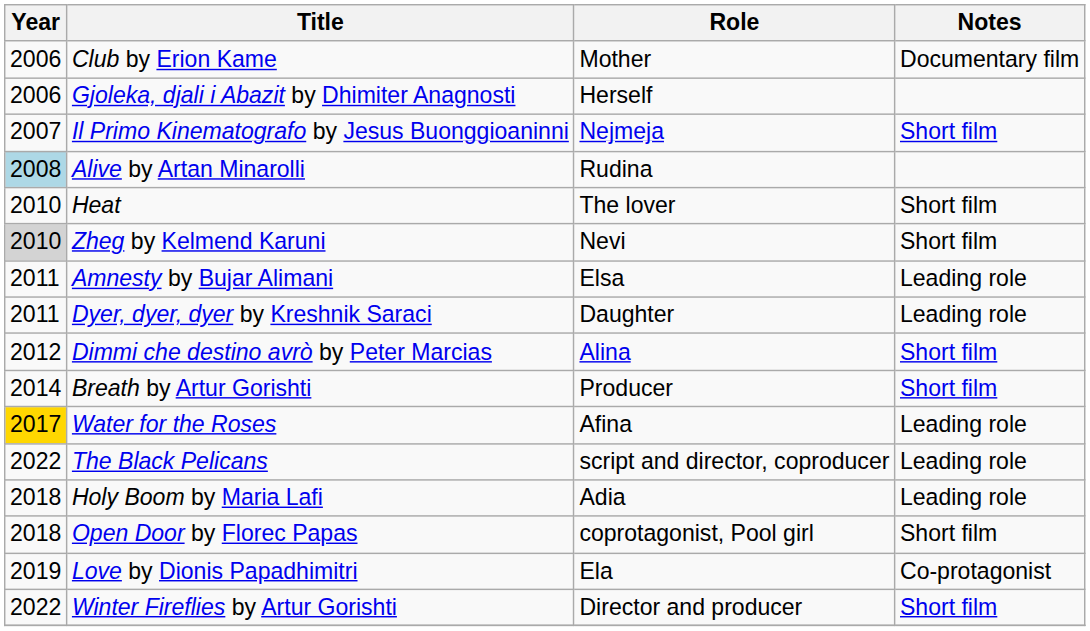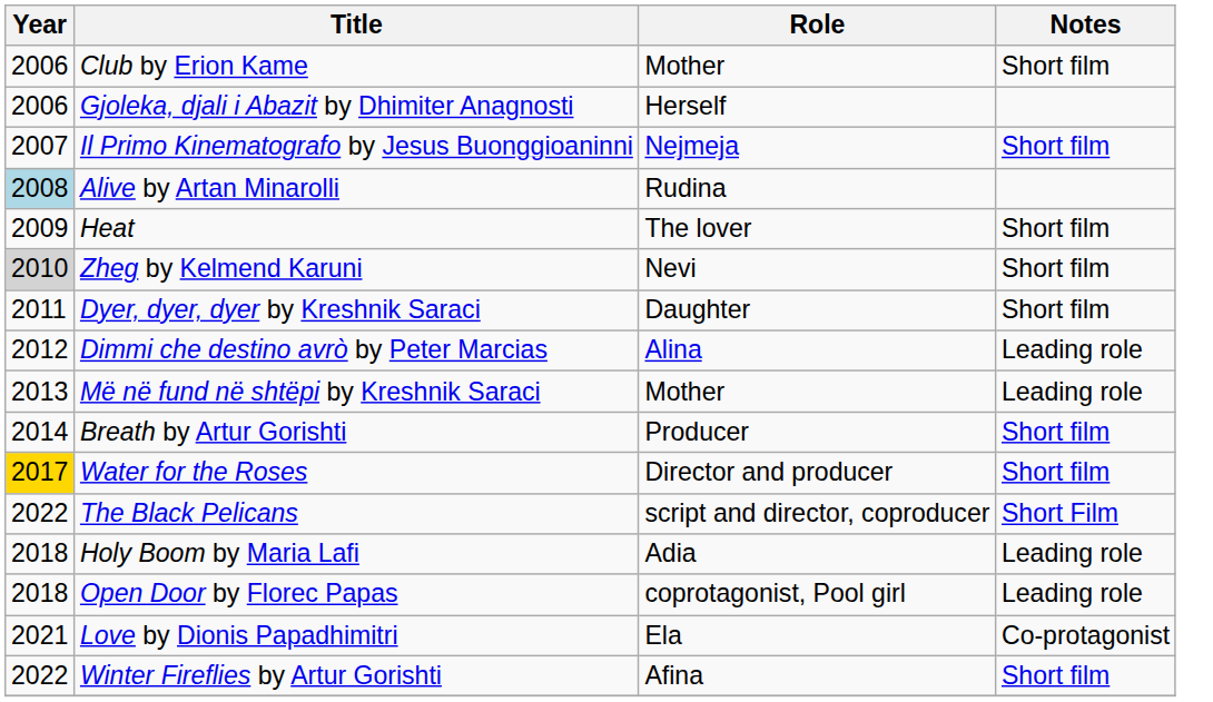Club by Erion Kame | Notes: Documentary film -> Short film
Heat | Year: 2010 -> 2009
- row: 2011 | Amnesty by Bujar Alimani | Elsa | Leading role
Dyer, dyer, dyer by Kreshnik Saraci | Notes: Leading role -> Short film
Dimmi che destino avrò by Peter Marcias | Notes: Short film -> Leading role
+ row: 2013 | Më në fund në shtëpi by Kreshnik Saraci | Mother | Leading role
Water for the Roses | Role: Afina -> Director and producer
Water for the Roses | Notes: Leading role -> Short film
The Black Pelicans | Notes: Leading role -> Short Film
Open Door by Florec Papas | Notes: Short film -> Leading role
Love by Dionis Papadhimitri | Year: 2019 -> 2021
Winter Fireflies by Artur Gorishti | Role: Director and producer -> Afina
